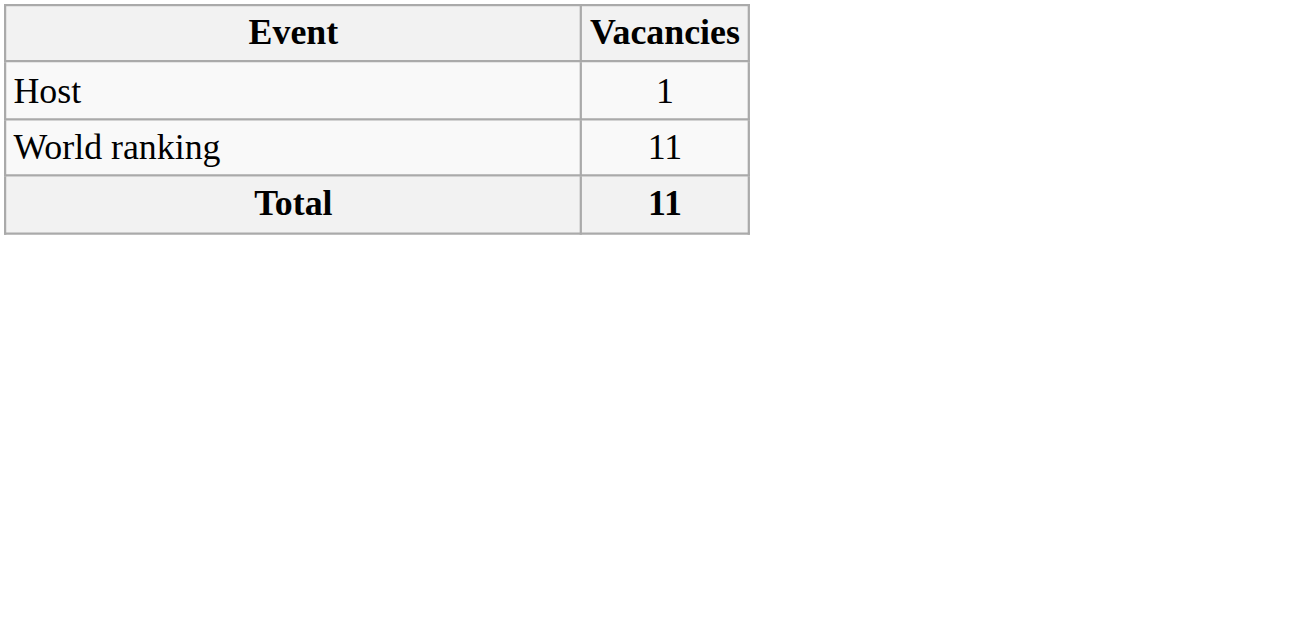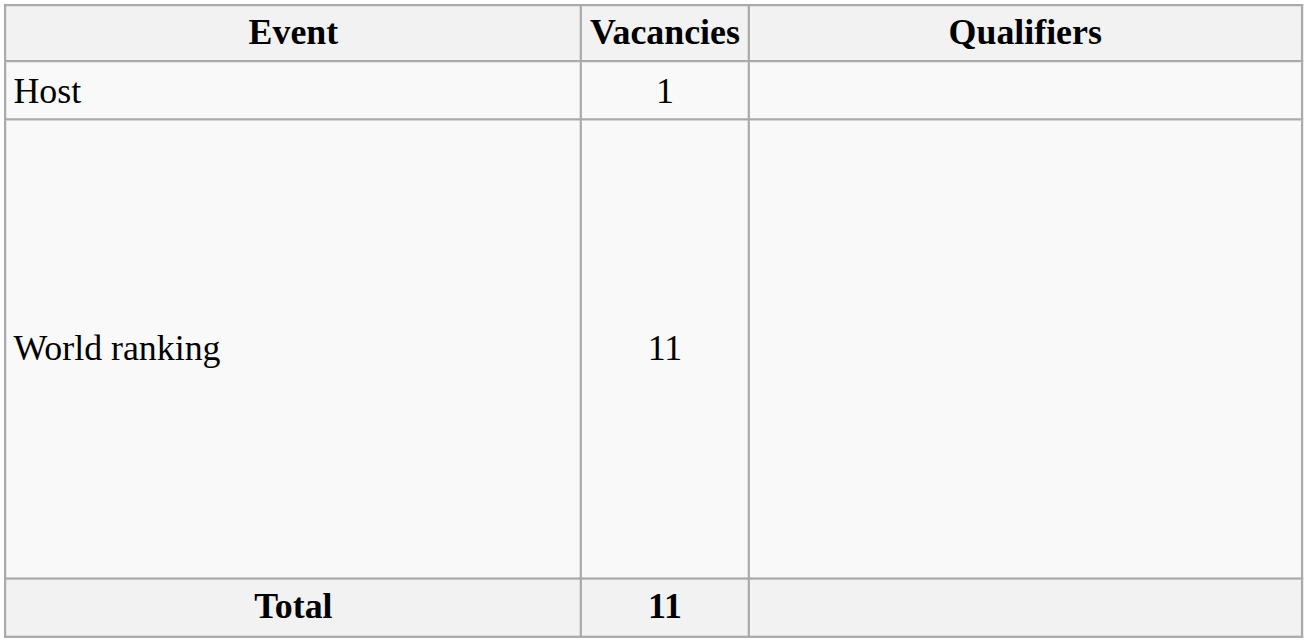+ column: Qualifiers
